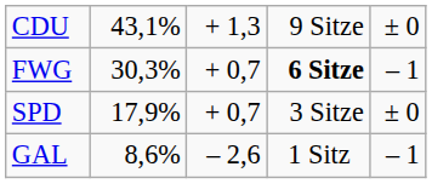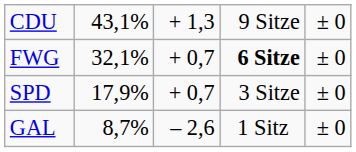FWG | column 2: 30,3% -> 32,1%
FWG | column 5: – 1 -> ± 0
GAL | column 2: 8,6% -> 8,7%
GAL | column 5: – 1 -> ± 0
